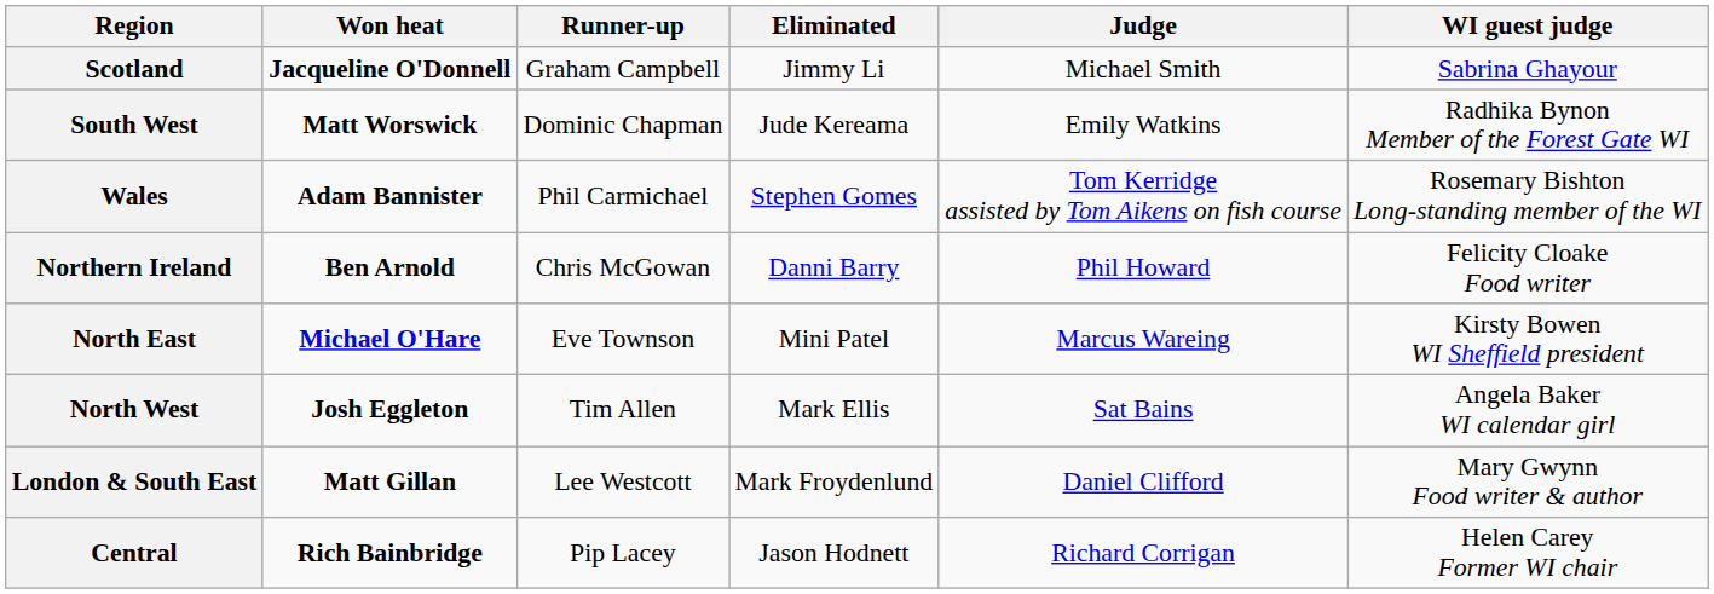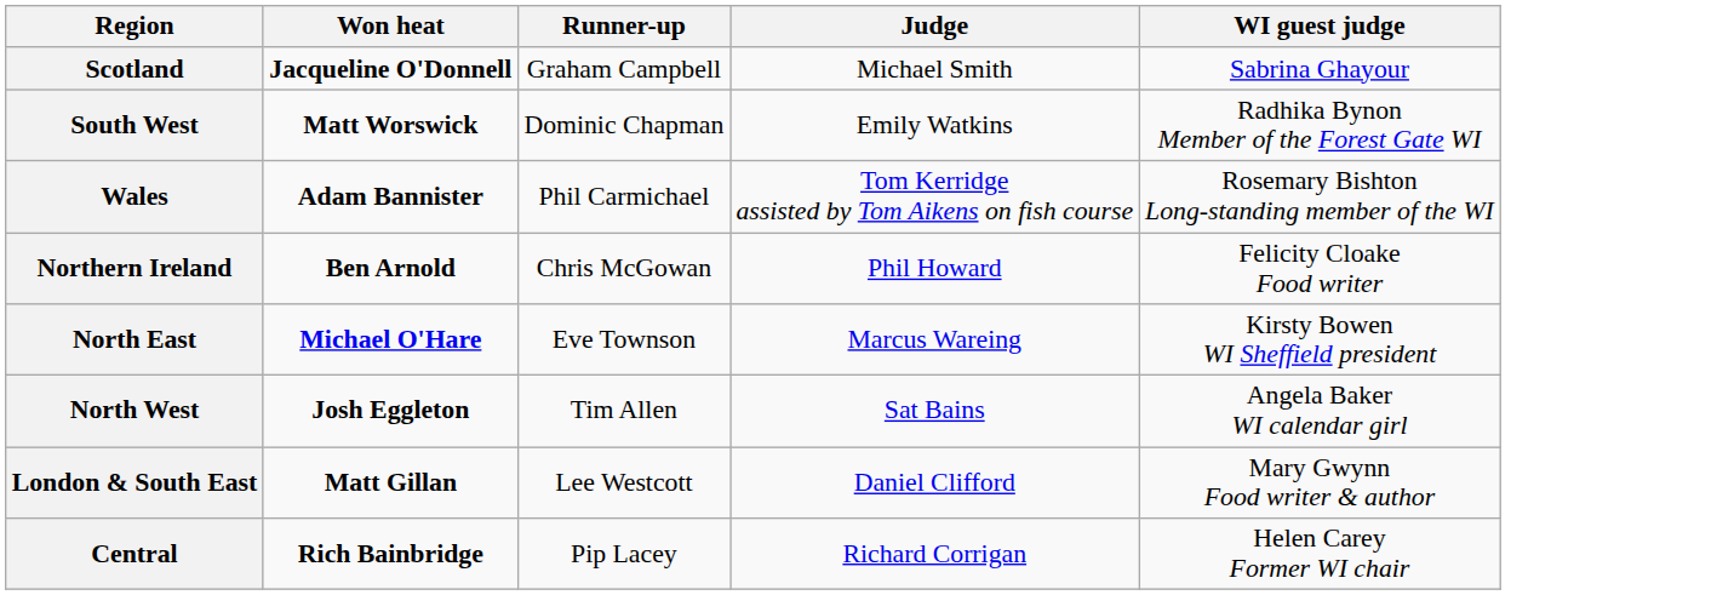- column: Eliminated | Jimmy Li | Jude Kereama | Stephen Gomes | Danni Barry | Mini Patel | Mark Ellis | Mark Froydenlund | Jason Hodnett
